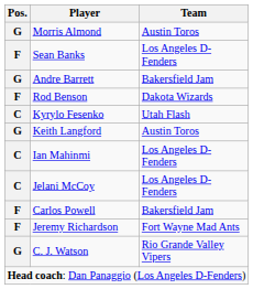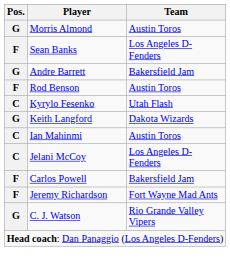Rod Benson | Team: Dakota Wizards -> Austin Toros
Keith Langford | Team: Austin Toros -> Dakota Wizards
Ian Mahinmi | Team: Los Angeles D-Fenders -> Austin Toros
